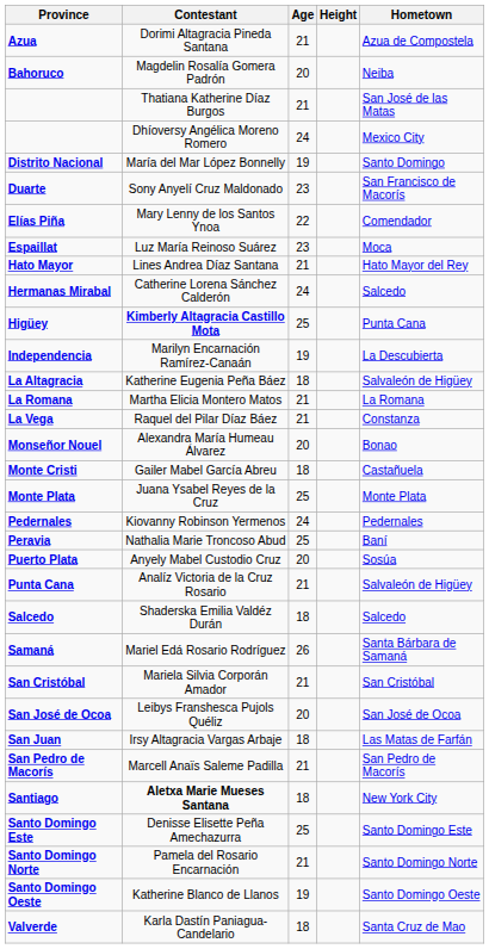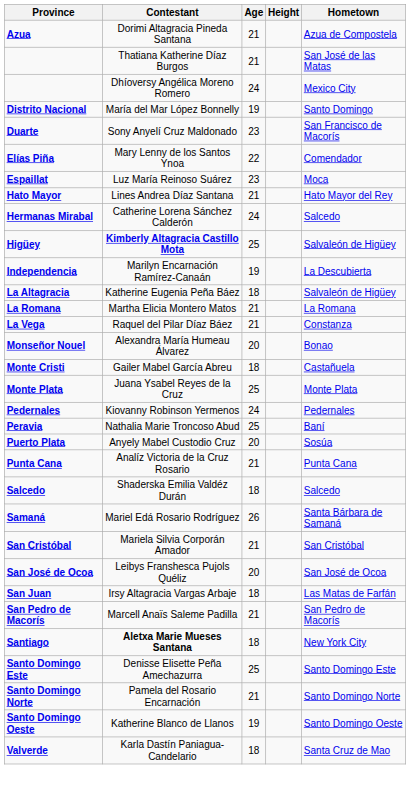- row: Bahoruco | Magdelin Rosalía Gomera Padrón | 20 | Neiba
Kimberly Altagracia Castillo Mota | Hometown: Punta Cana -> Salvaleón de Higüey
Analíz Victoria de la Cruz Rosario | Hometown: Salvaleón de Higüey -> Punta Cana
